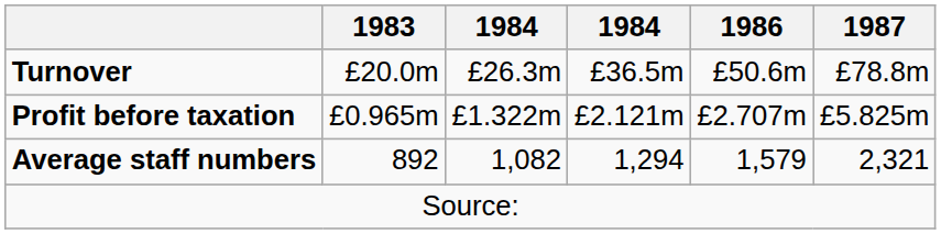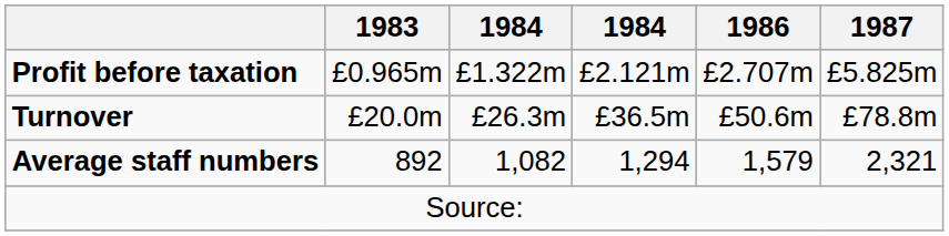rows swapped: Turnover <-> Profit before taxation
